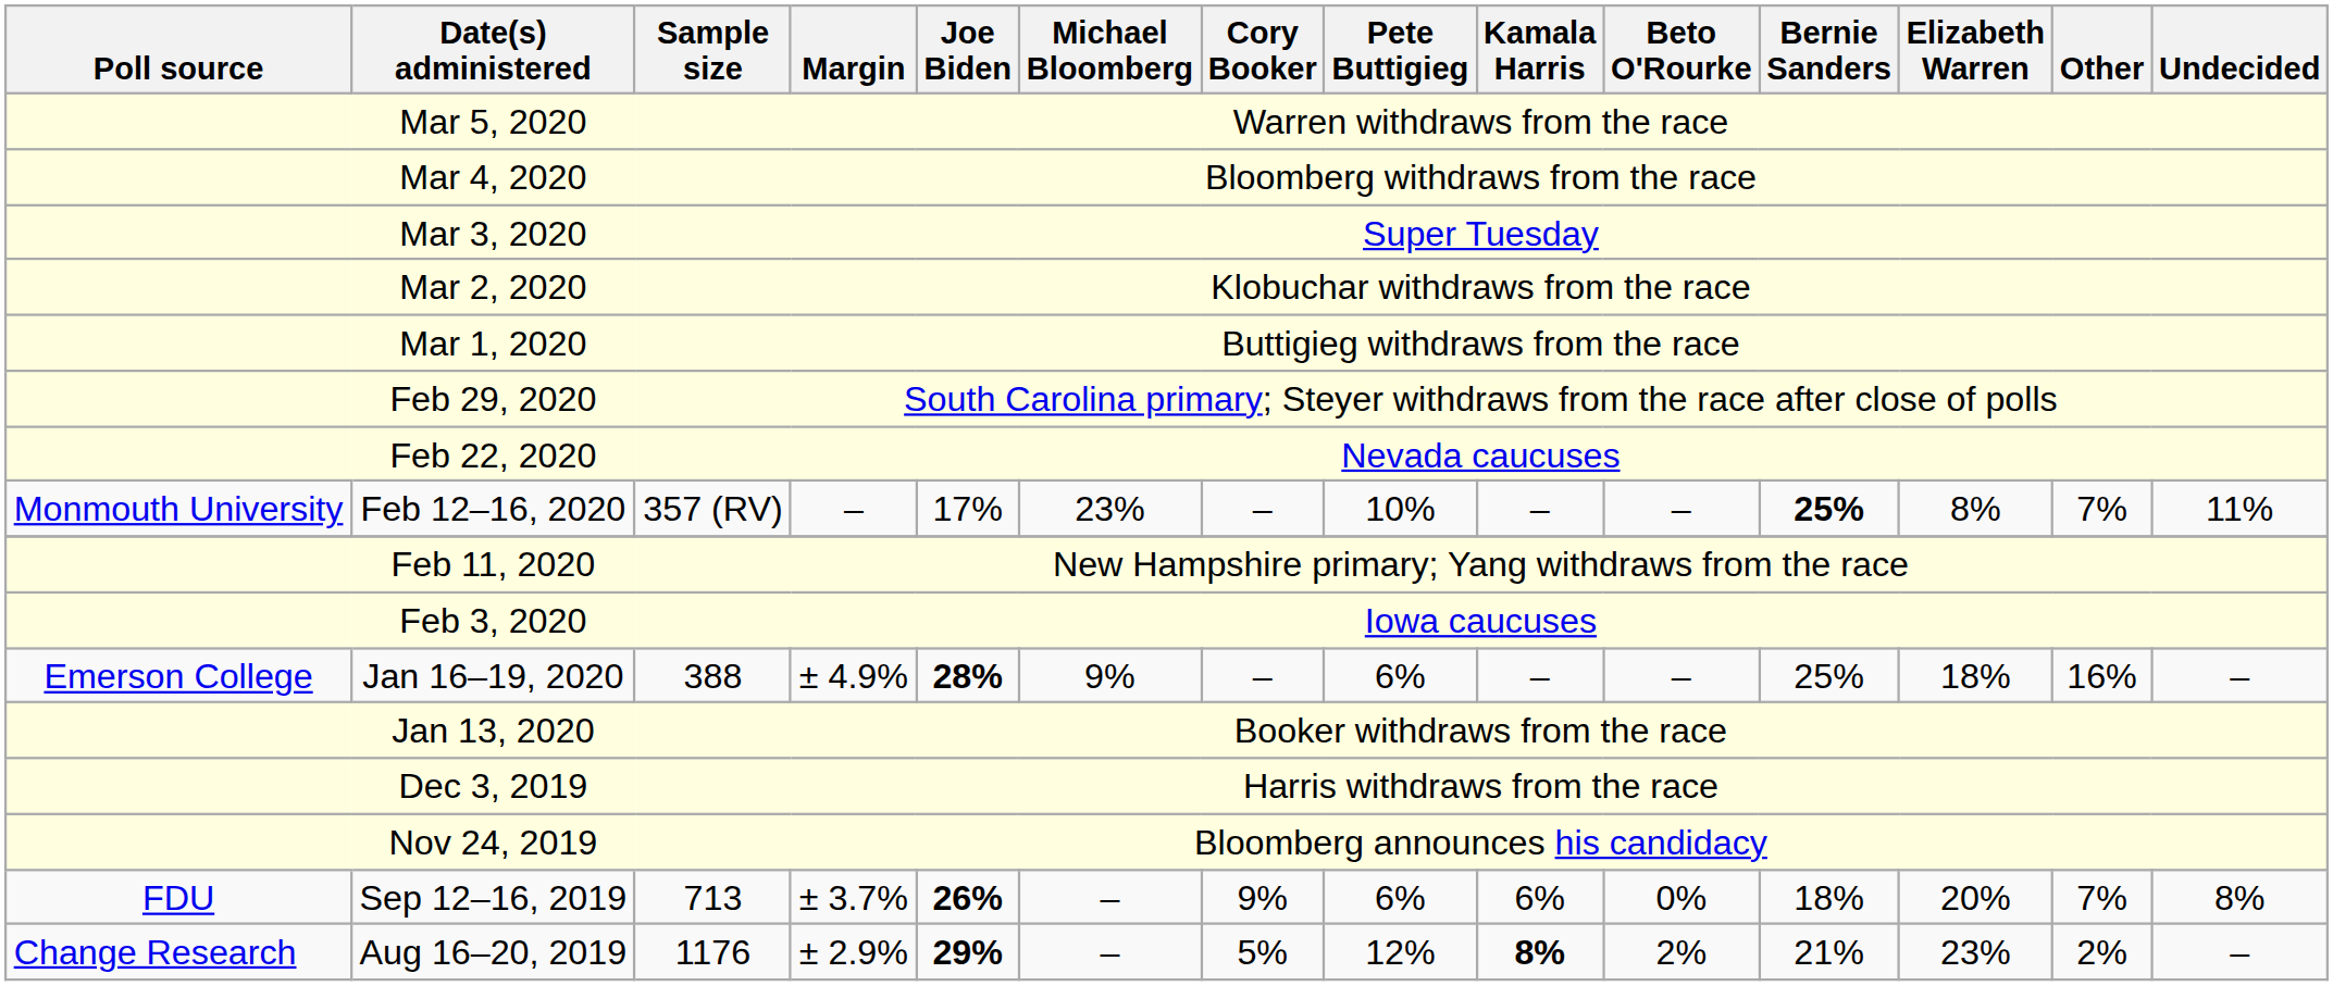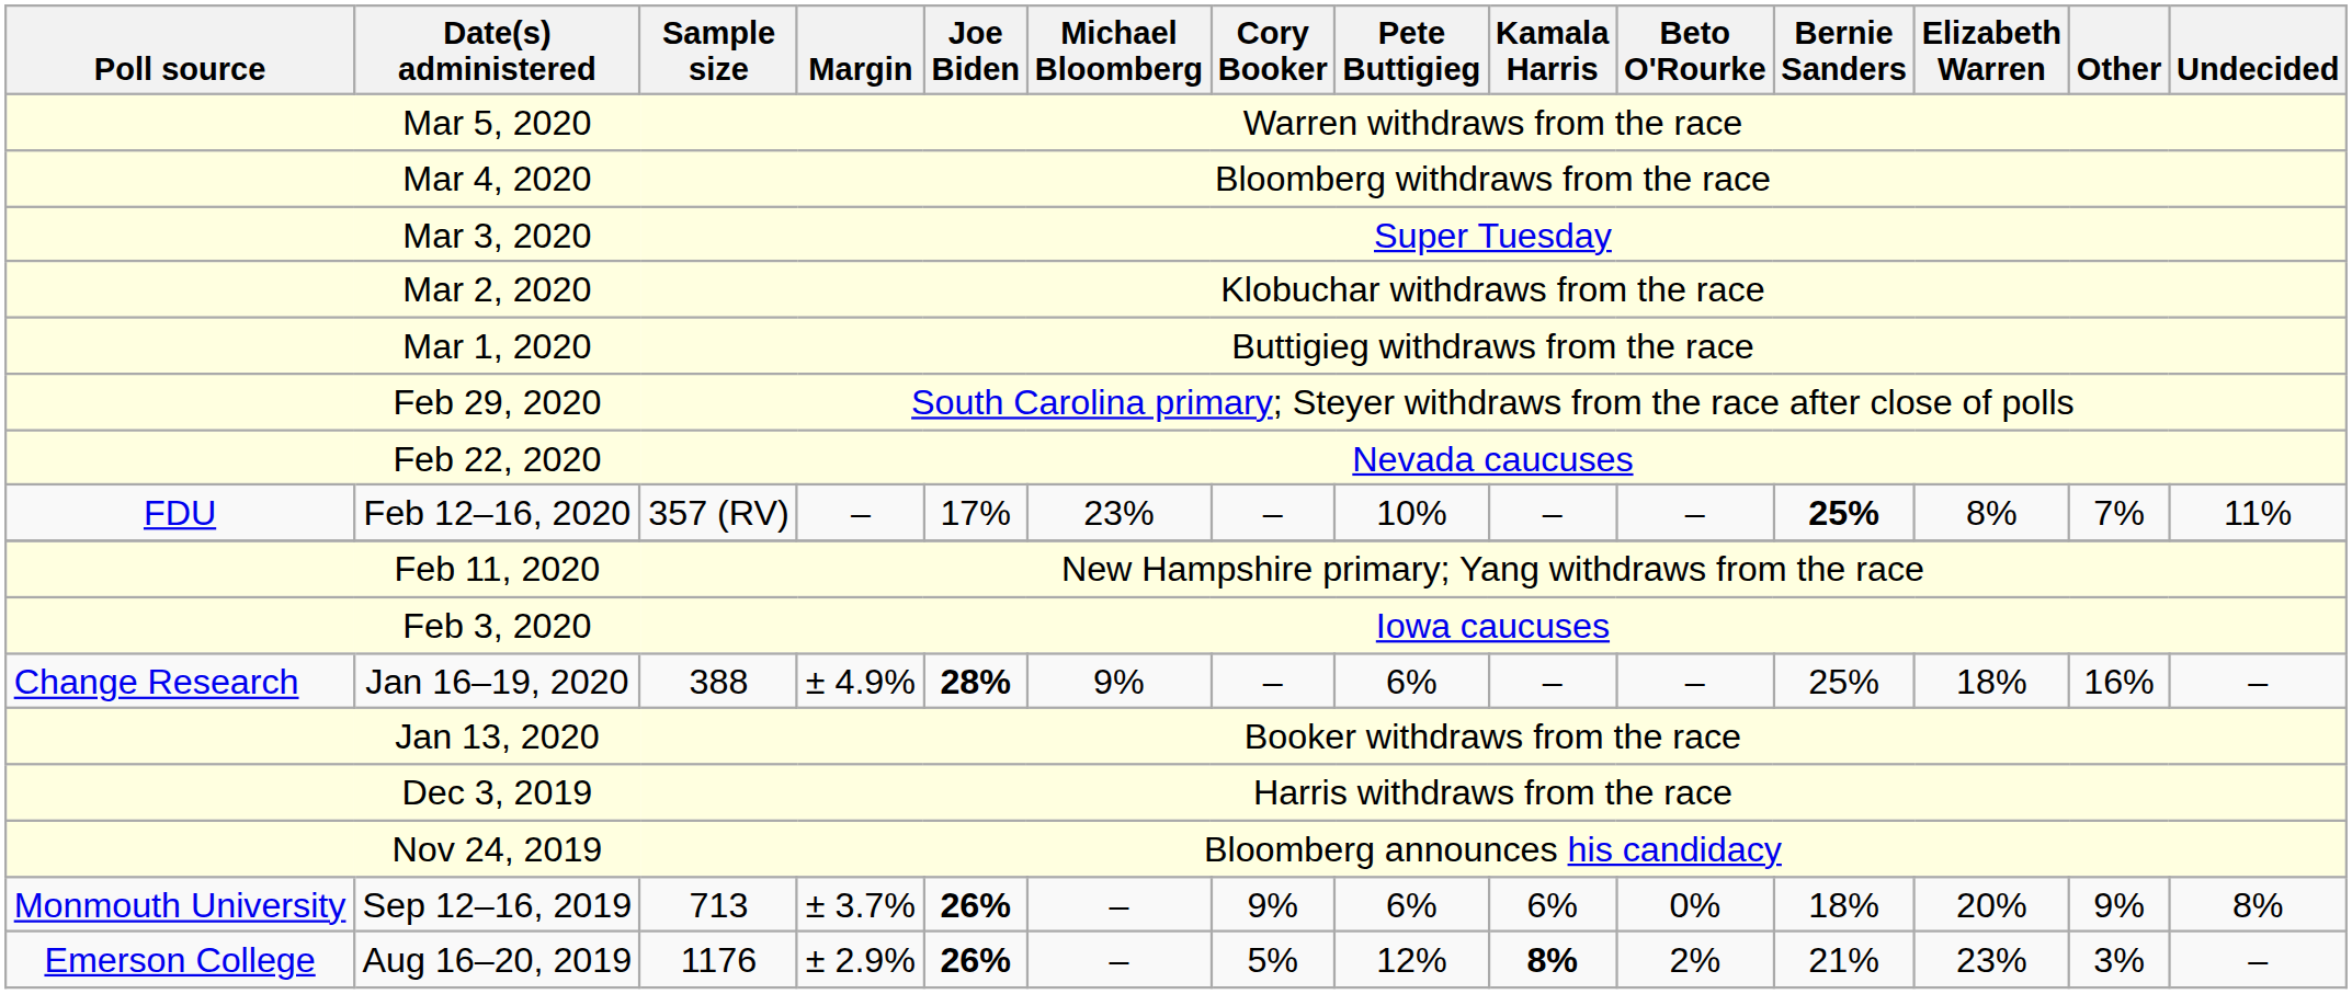Feb 12–16, 2020 | Poll source: Monmouth University -> FDU
Jan 16–19, 2020 | Poll source: Emerson College -> Change Research
Sep 12–16, 2019 | Poll source: FDU -> Monmouth University
Sep 12–16, 2019 | Other: 7% -> 9%
Aug 16–20, 2019 | Poll source: Change Research -> Emerson College
Aug 16–20, 2019 | Joe Biden: 29% -> 26%
Aug 16–20, 2019 | Other: 2% -> 3%
